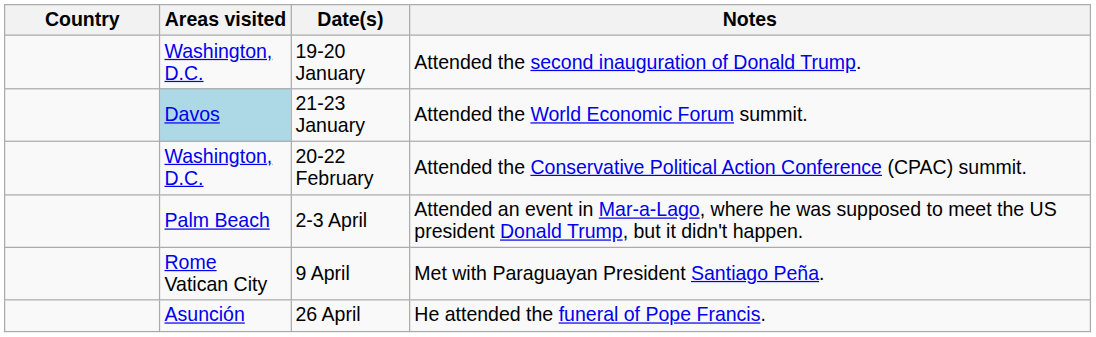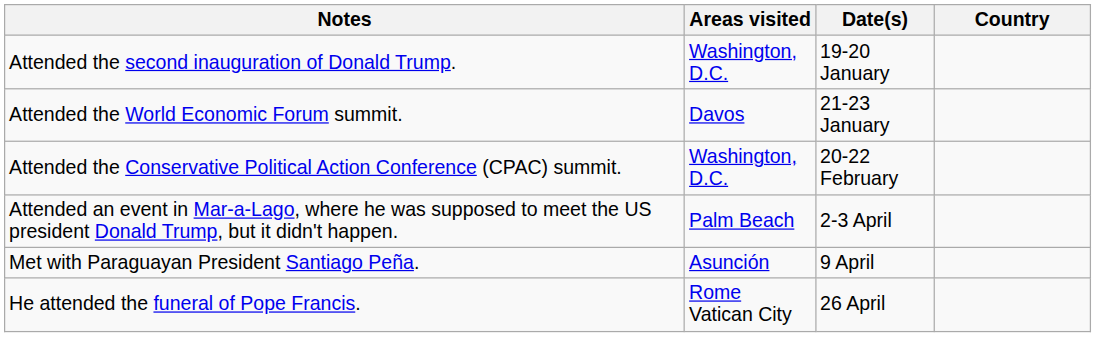columns swapped: Country <-> Notes
21-23 January | Areas visited: lightblue background -> no background
9 April | Areas visited: Rome Vatican City -> Asunción
26 April | Areas visited: Asunción -> Rome Vatican City
